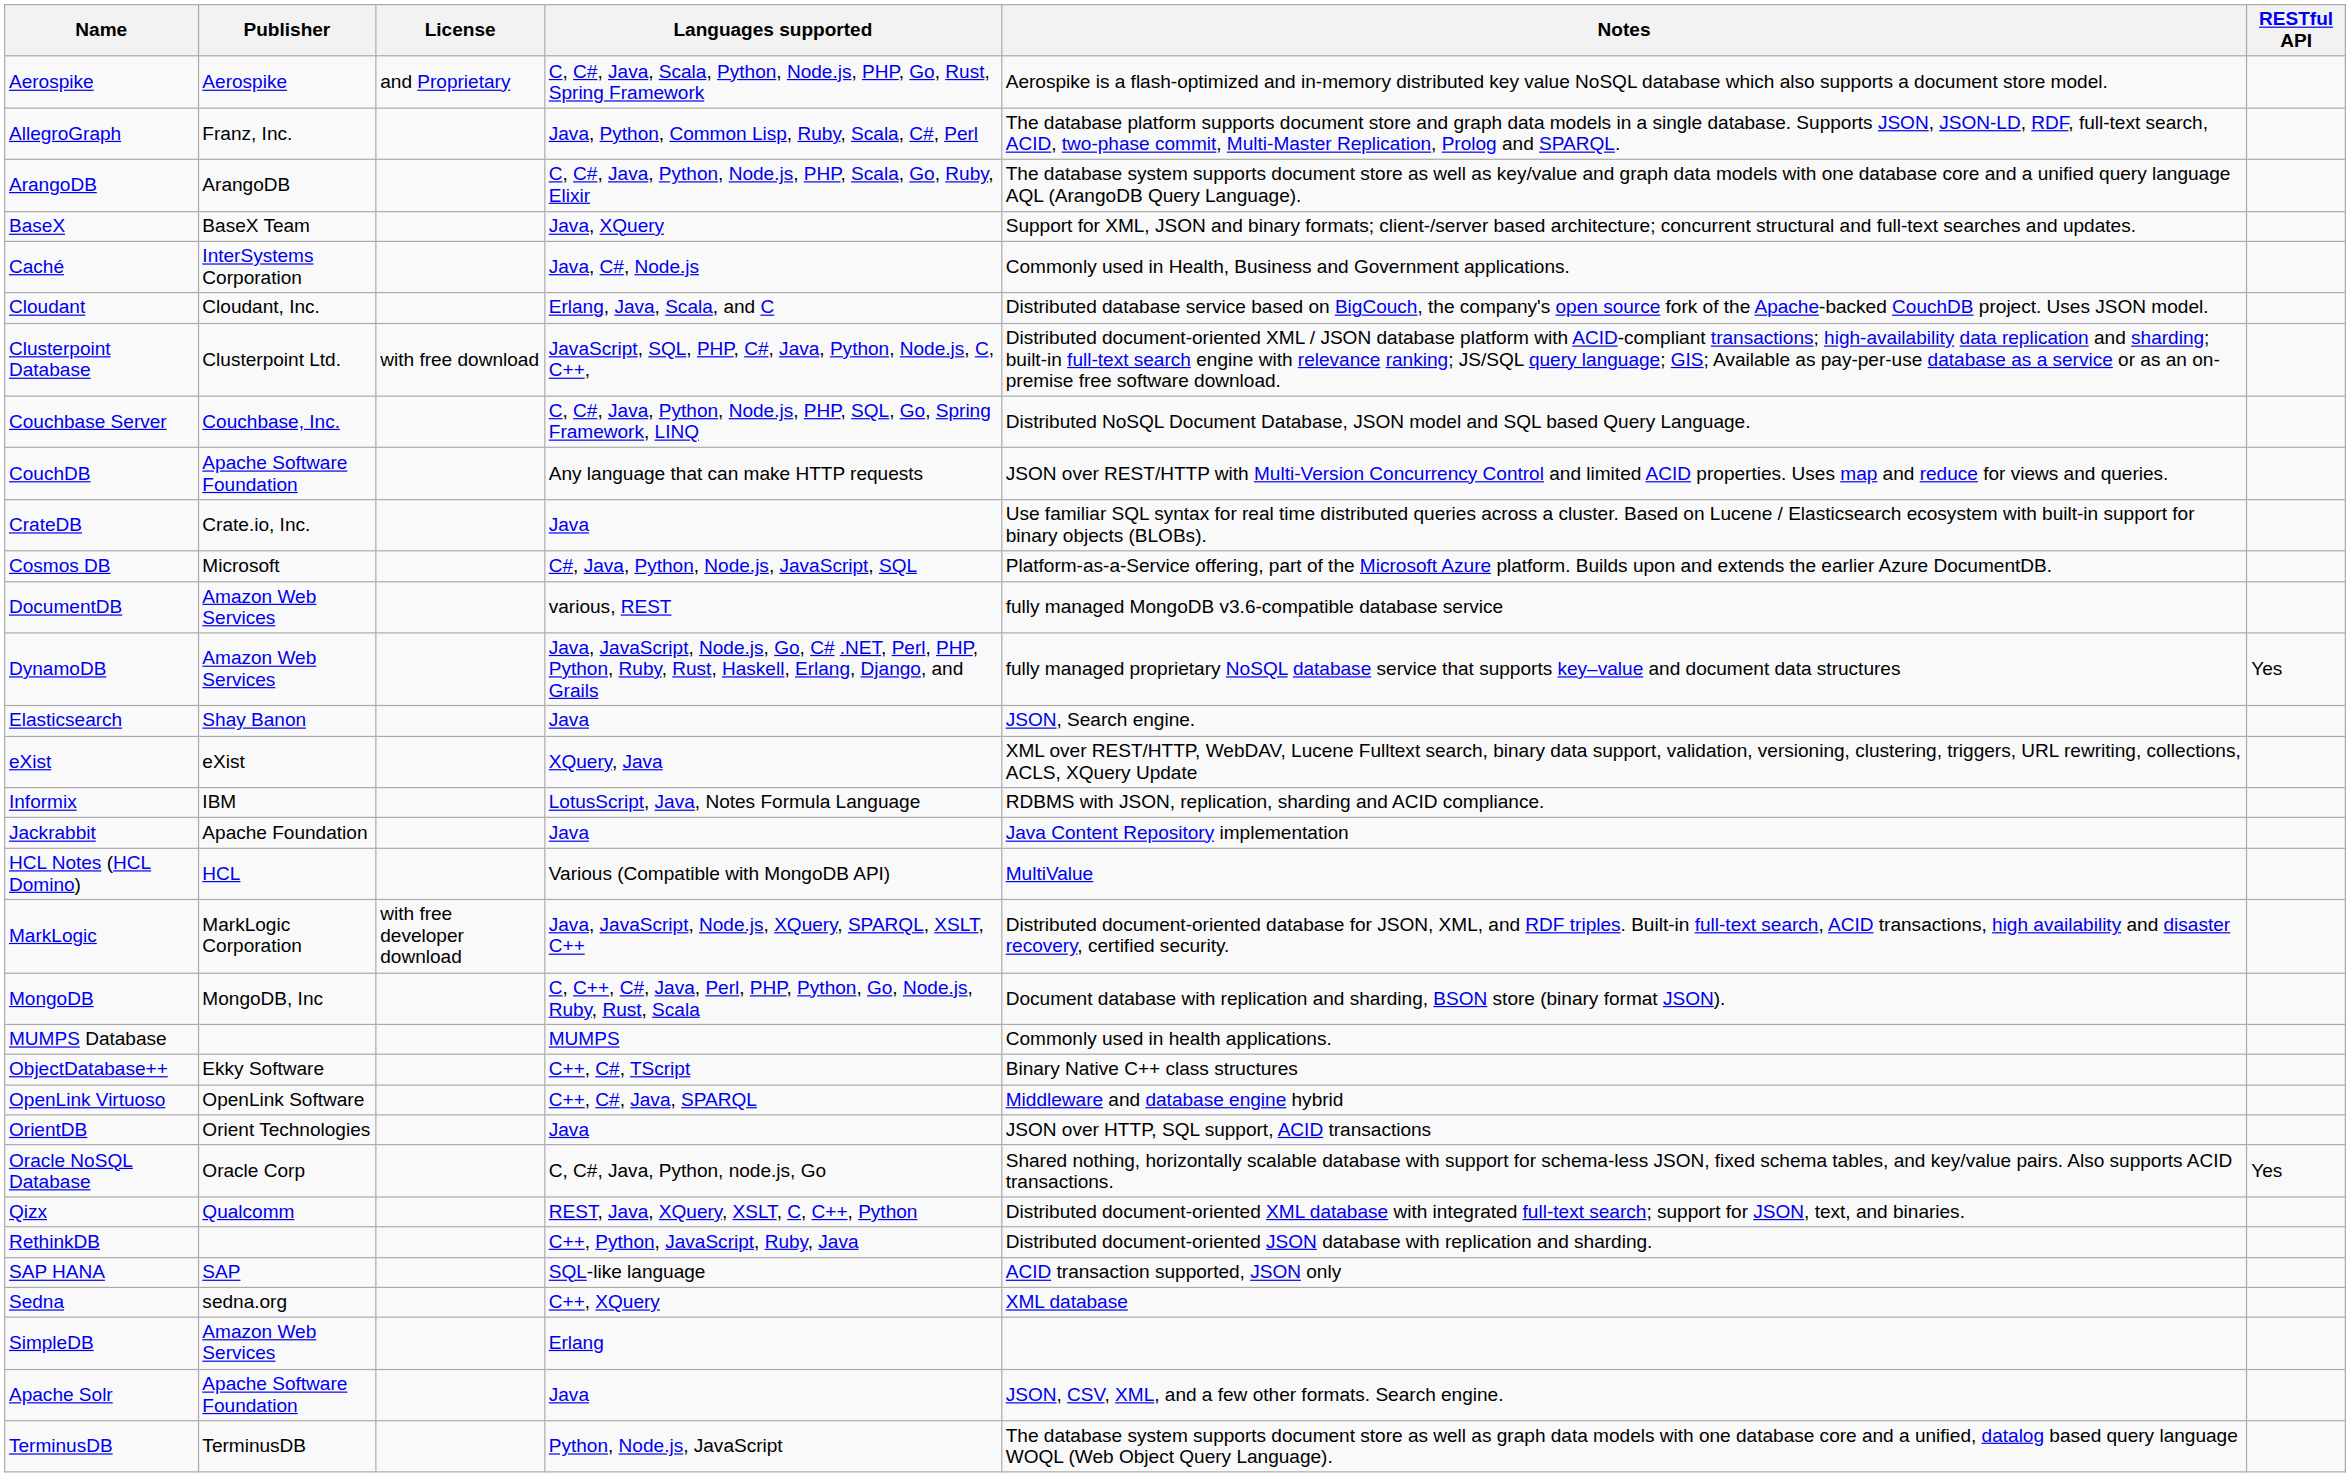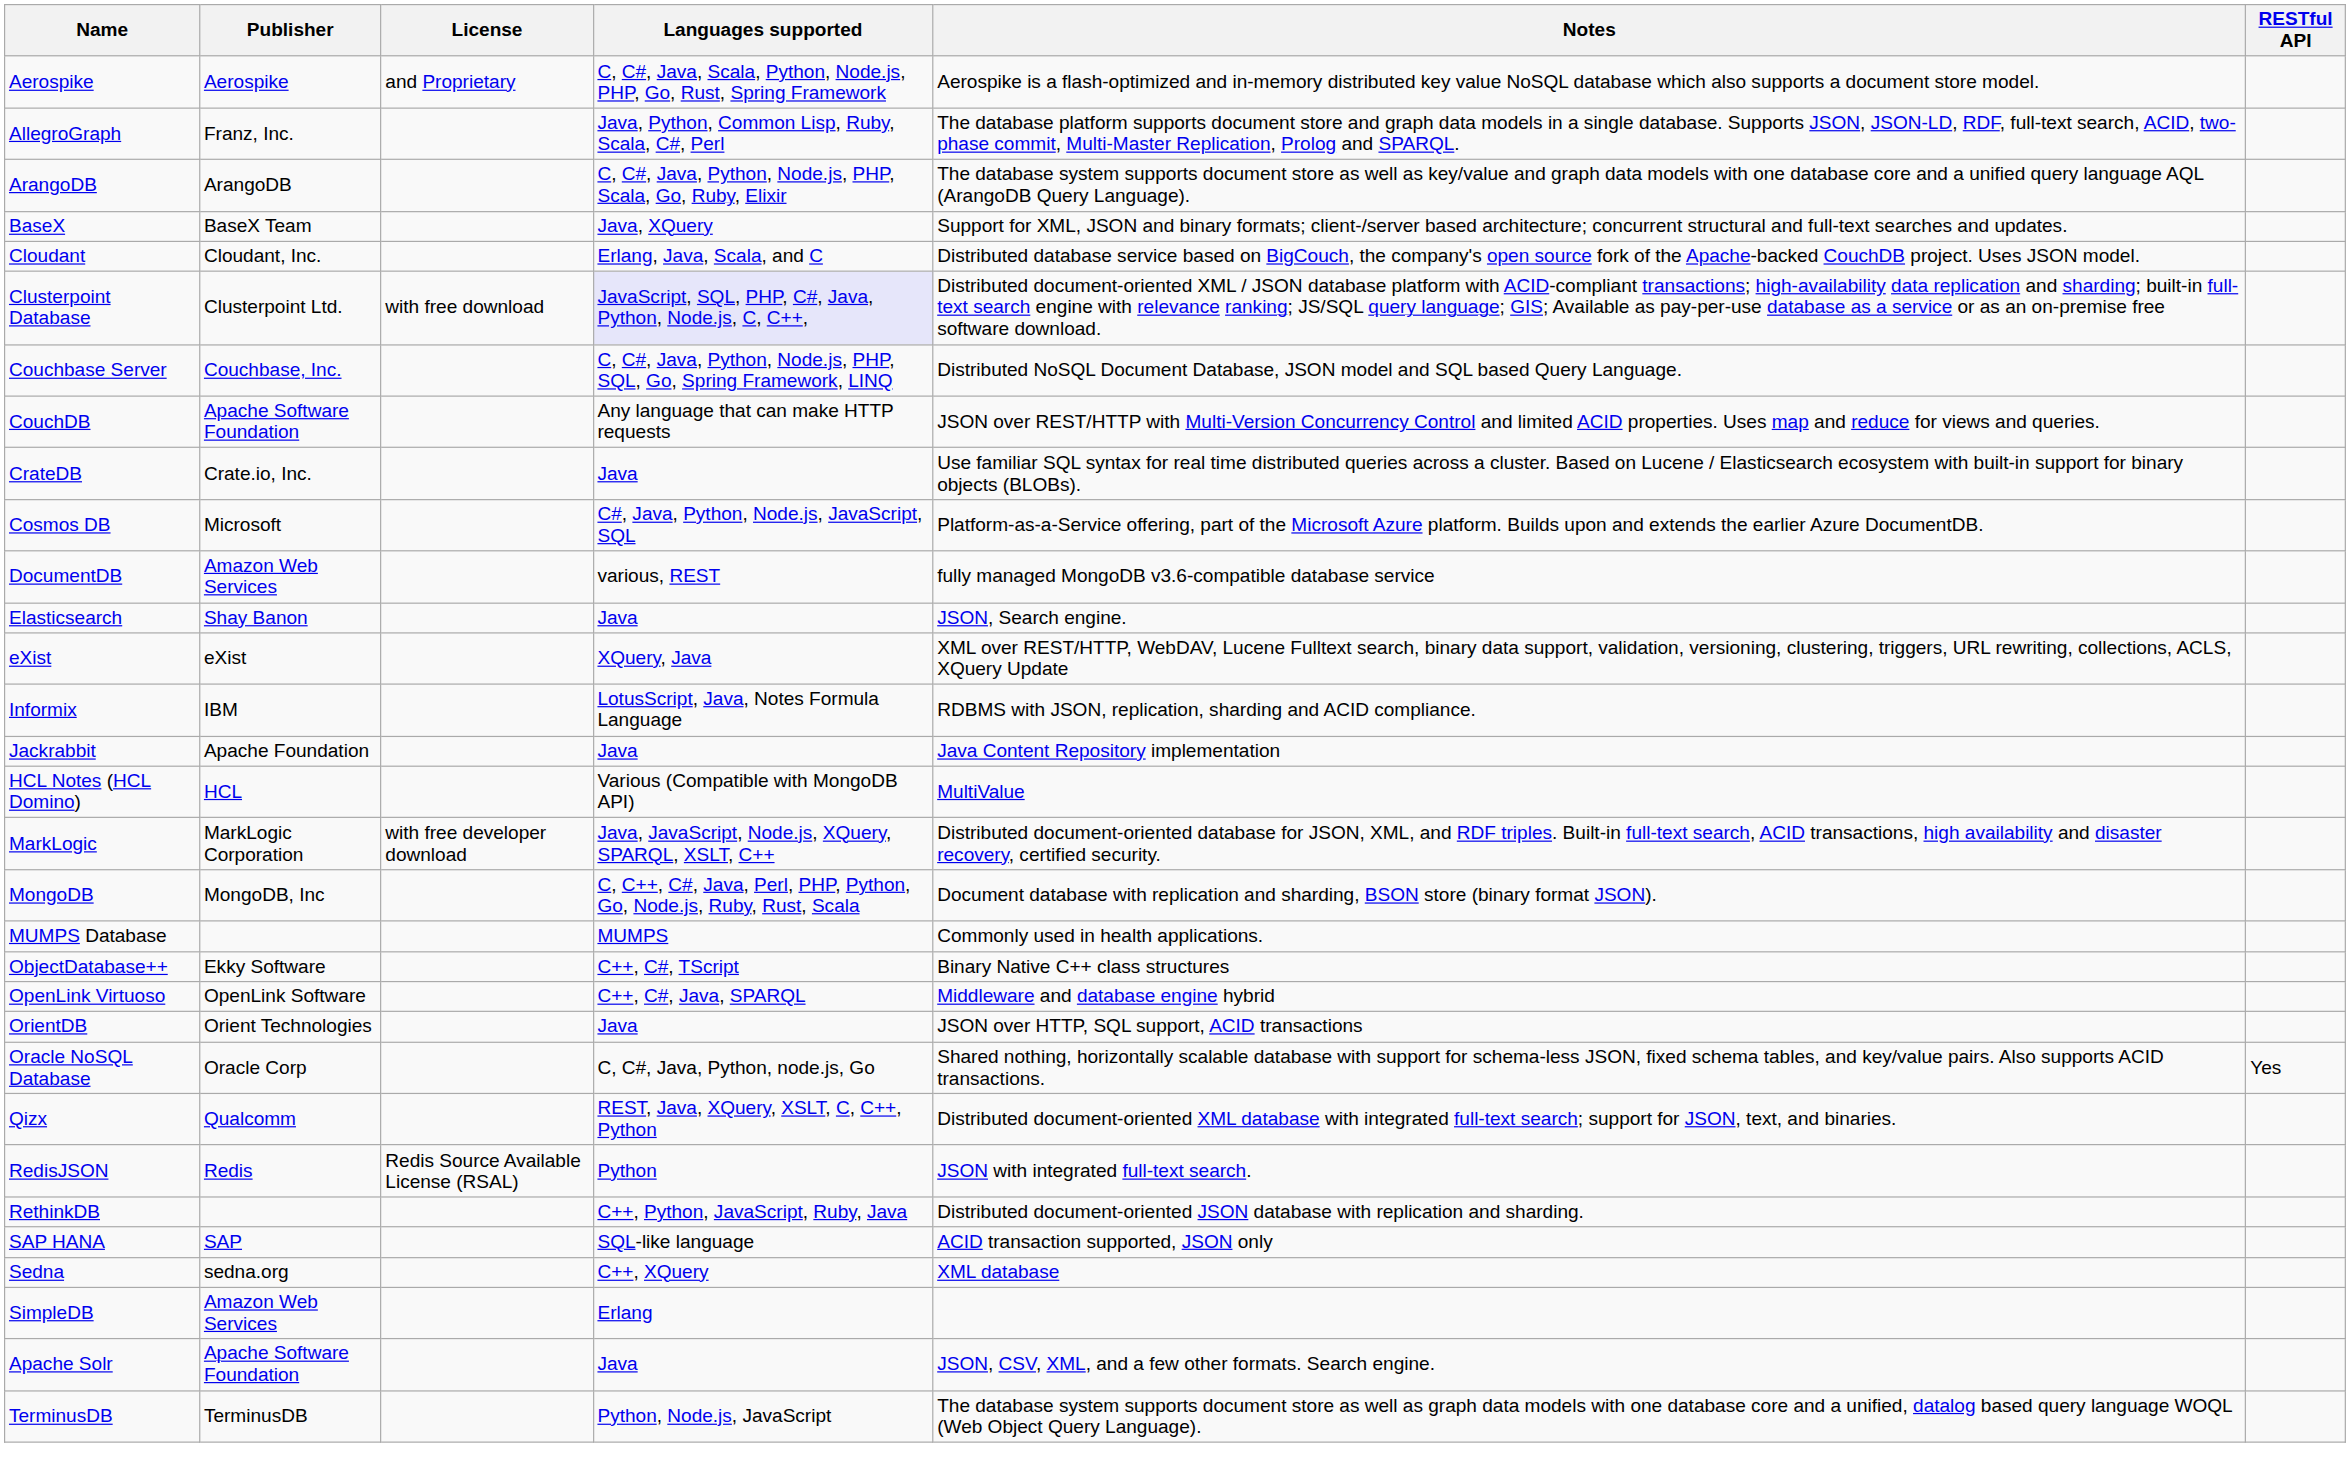- row: Caché | InterSystems Corporation | Java, C#, Node.js | Commonly used in Health, Business and Government applications.
Clusterpoint Database | Languages supported: no background -> lavender background
- row: DynamoDB | Amazon Web Services | Java, JavaScript, Node.js, Go, C# .NET, Perl, PHP, Python, Ruby, Rust, Haskell, Erlang, Django, and Grails | fully managed proprietary NoSQL database service that supports key–value and document data structures | Yes
+ row: RedisJSON | Redis | Redis Source Available License (RSAL) | Python | JSON with integrated full-text search.
